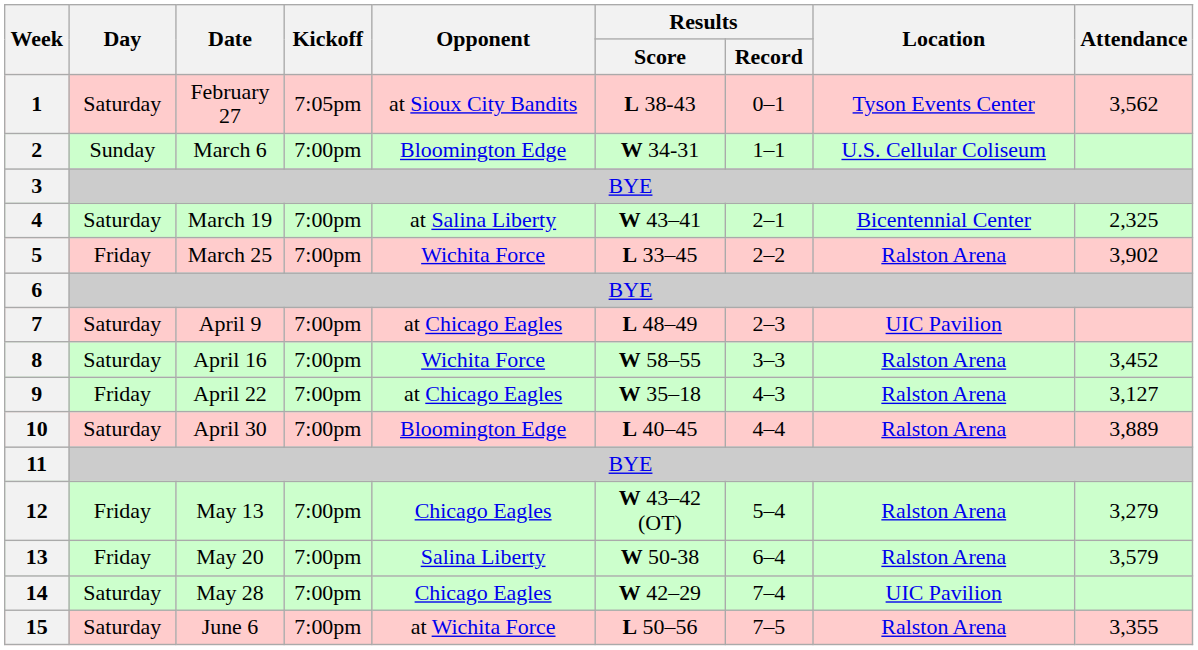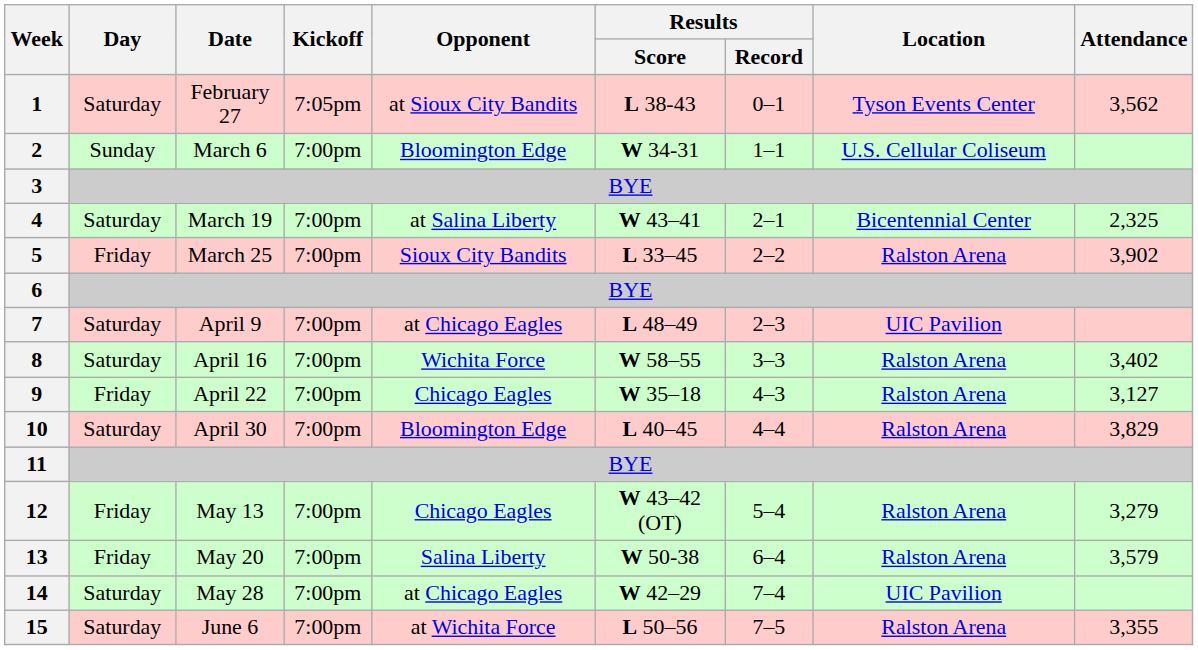5 | Opponent: Wichita Force -> Sioux City Bandits
8 | Attendance: 3,452 -> 3,402
9 | Opponent: at Chicago Eagles -> Chicago Eagles
10 | Attendance: 3,889 -> 3,829
14 | Opponent: Chicago Eagles -> at Chicago Eagles
